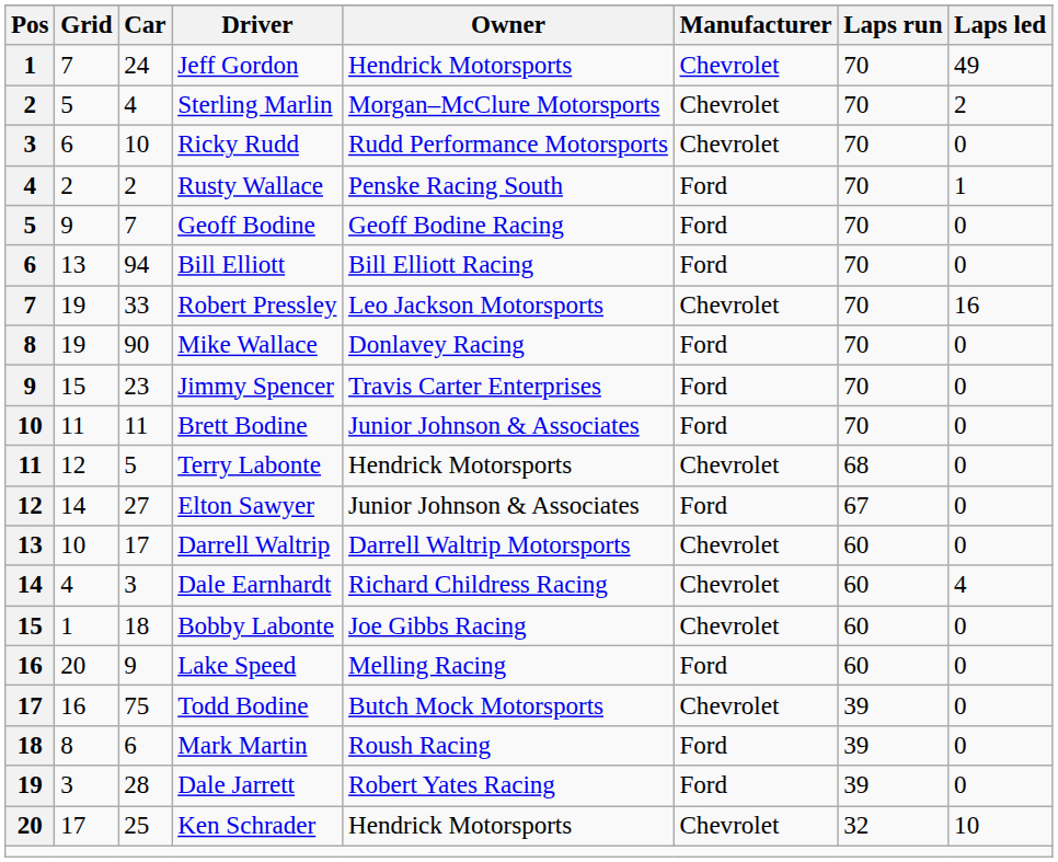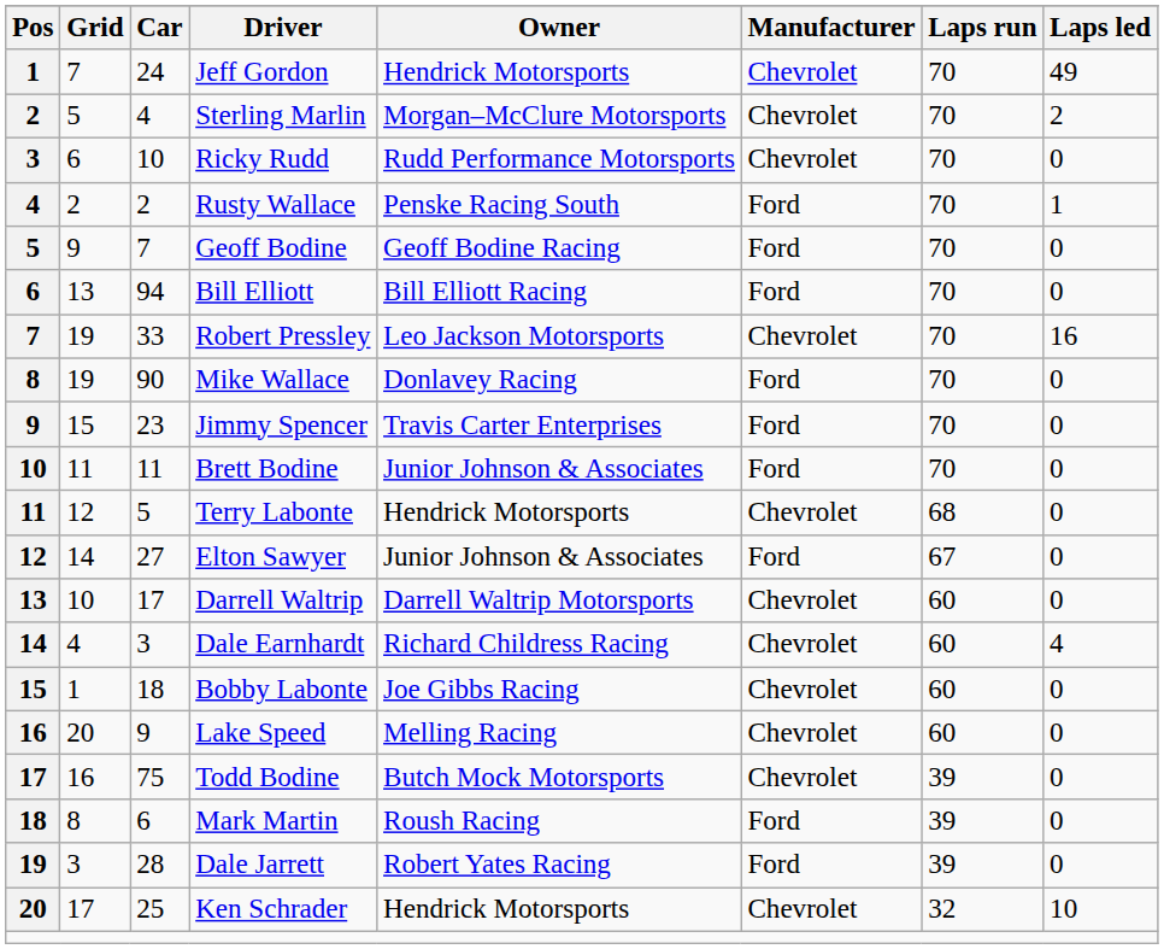Lake Speed | Manufacturer: Ford -> Chevrolet
